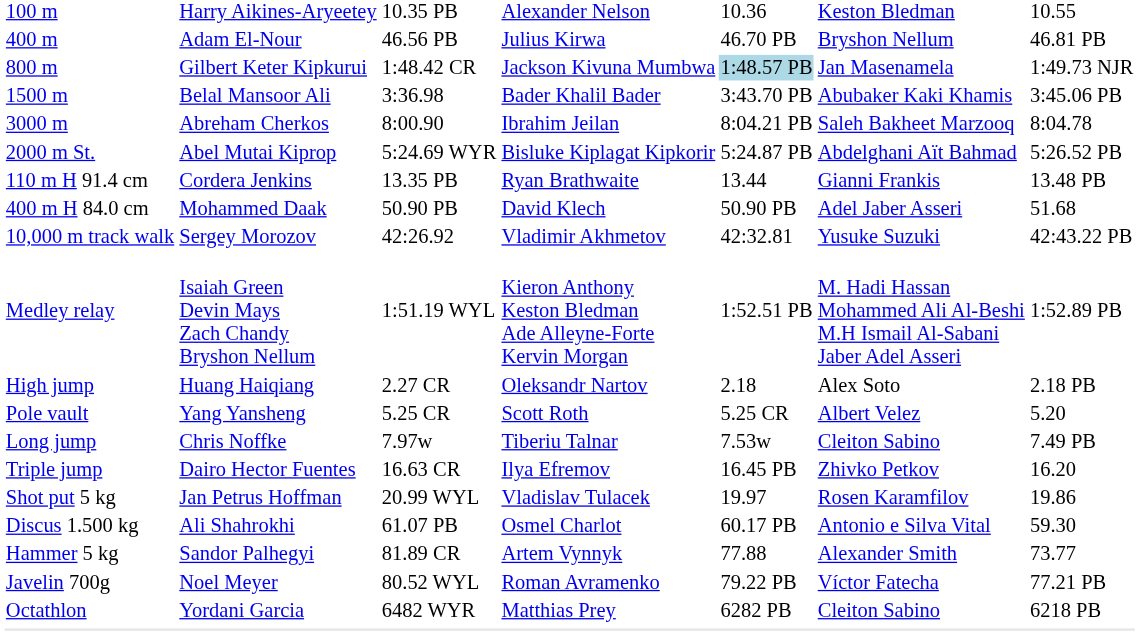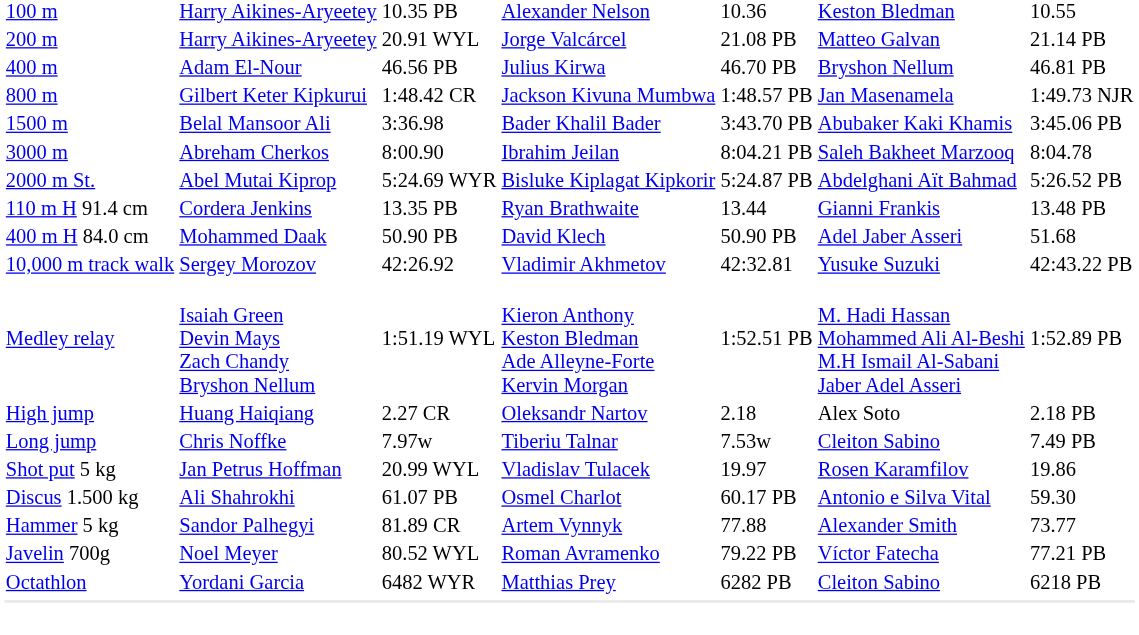+ row: 200 m | Harry Aikines-Aryeetey | 20.91 WYL | Jorge Valcárcel | 21.08 PB | Matteo Galvan | 21.14 PB
800 m | column 5: lightblue background -> no background
- row: Pole vault | Yang Yansheng | 5.25 CR | Scott Roth | 5.25 CR | Albert Velez | 5.20
- row: Triple jump | Dairo Hector Fuentes | 16.63 CR | Ilya Efremov | 16.45 PB | Zhivko Petkov | 16.20
